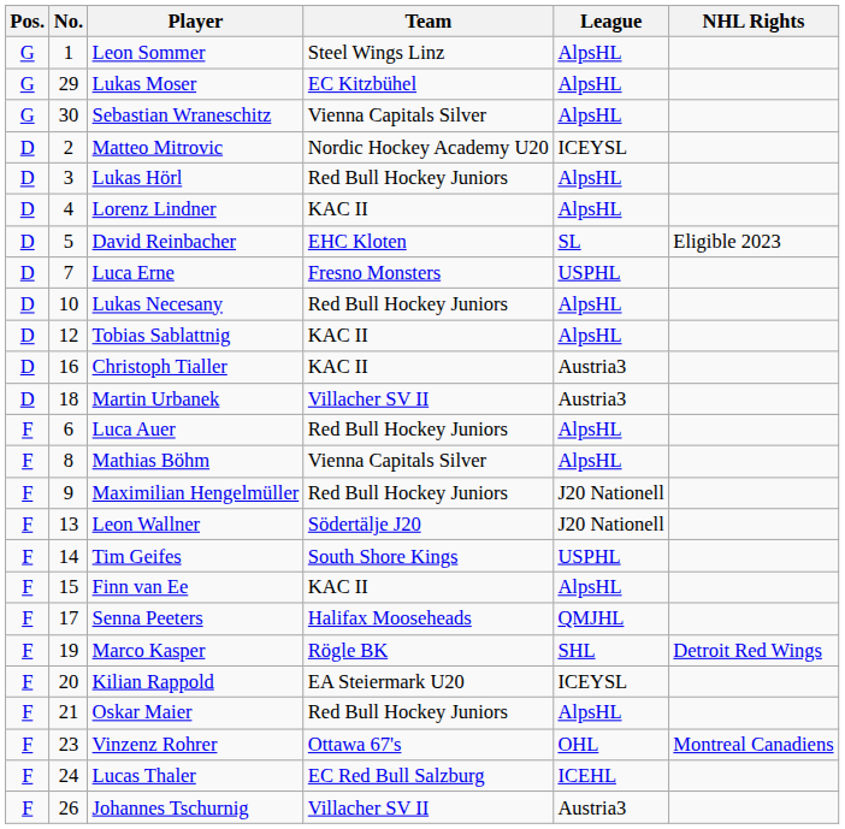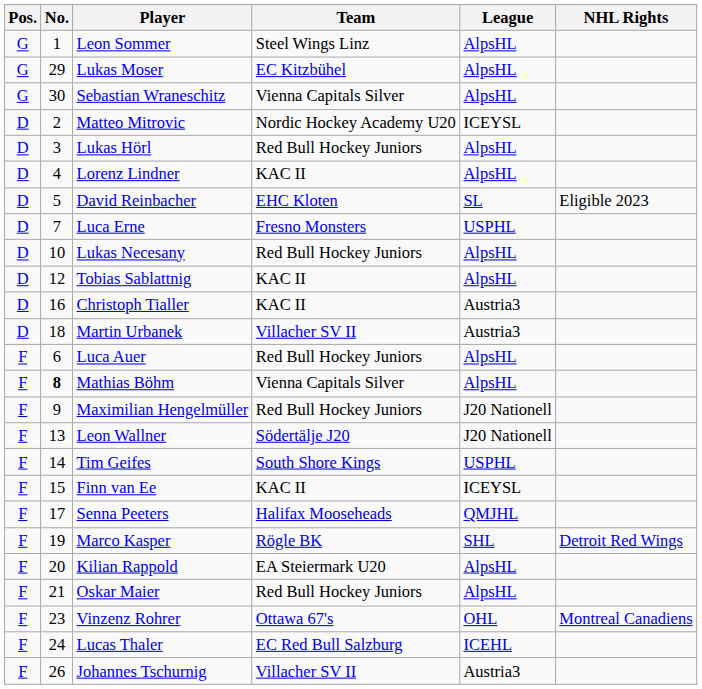Mathias Böhm | No.: normal -> bold
Finn van Ee | League: AlpsHL -> ICEYSL
Kilian Rappold | League: ICEYSL -> AlpsHL
